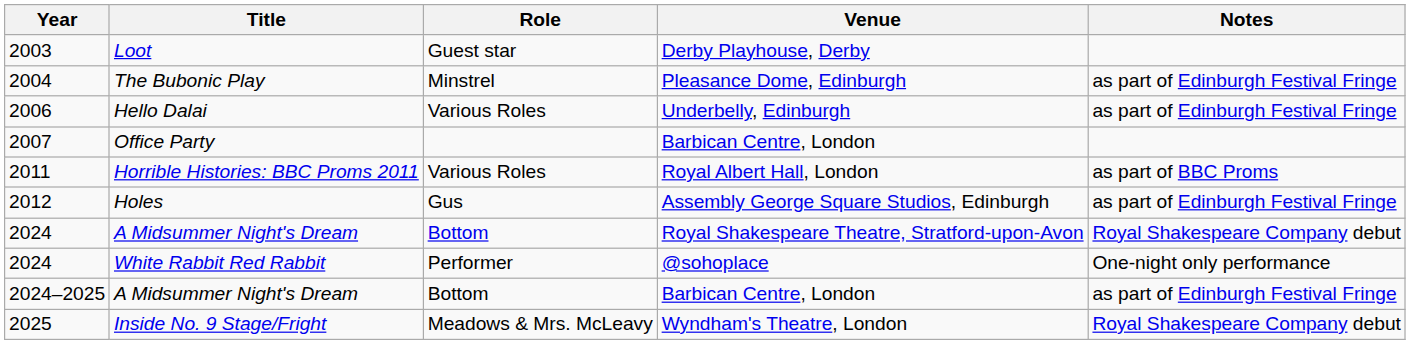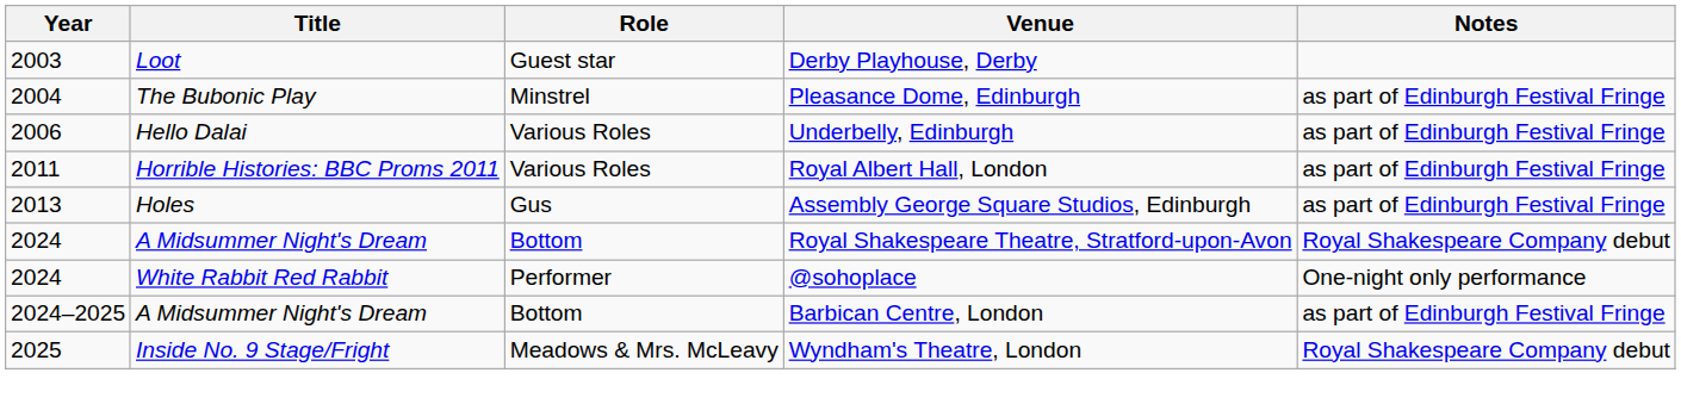- row: 2007 | Office Party | Barbican Centre, London
Horrible Histories: BBC Proms 2011 | Notes: as part of BBC Proms -> as part of Edinburgh Festival Fringe
Holes | Year: 2012 -> 2013
